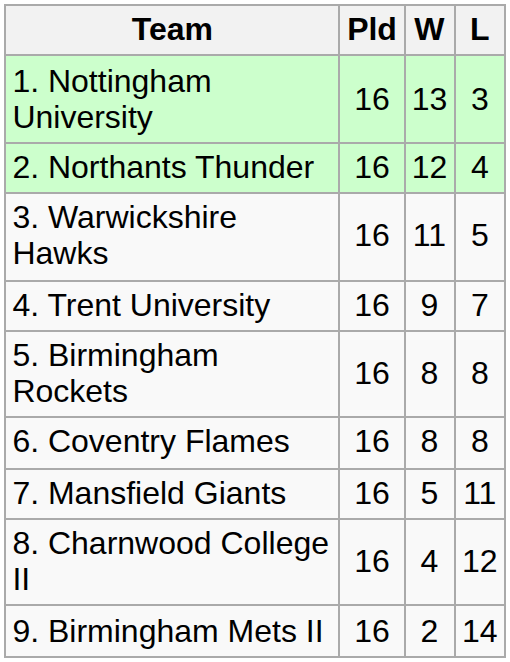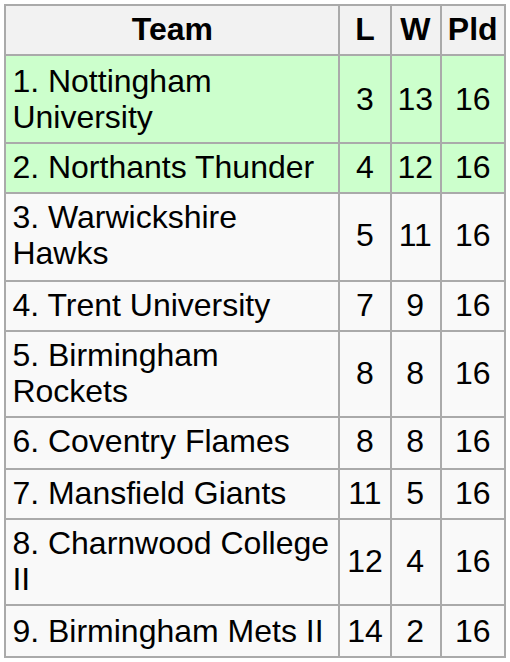columns swapped: Pld <-> L
